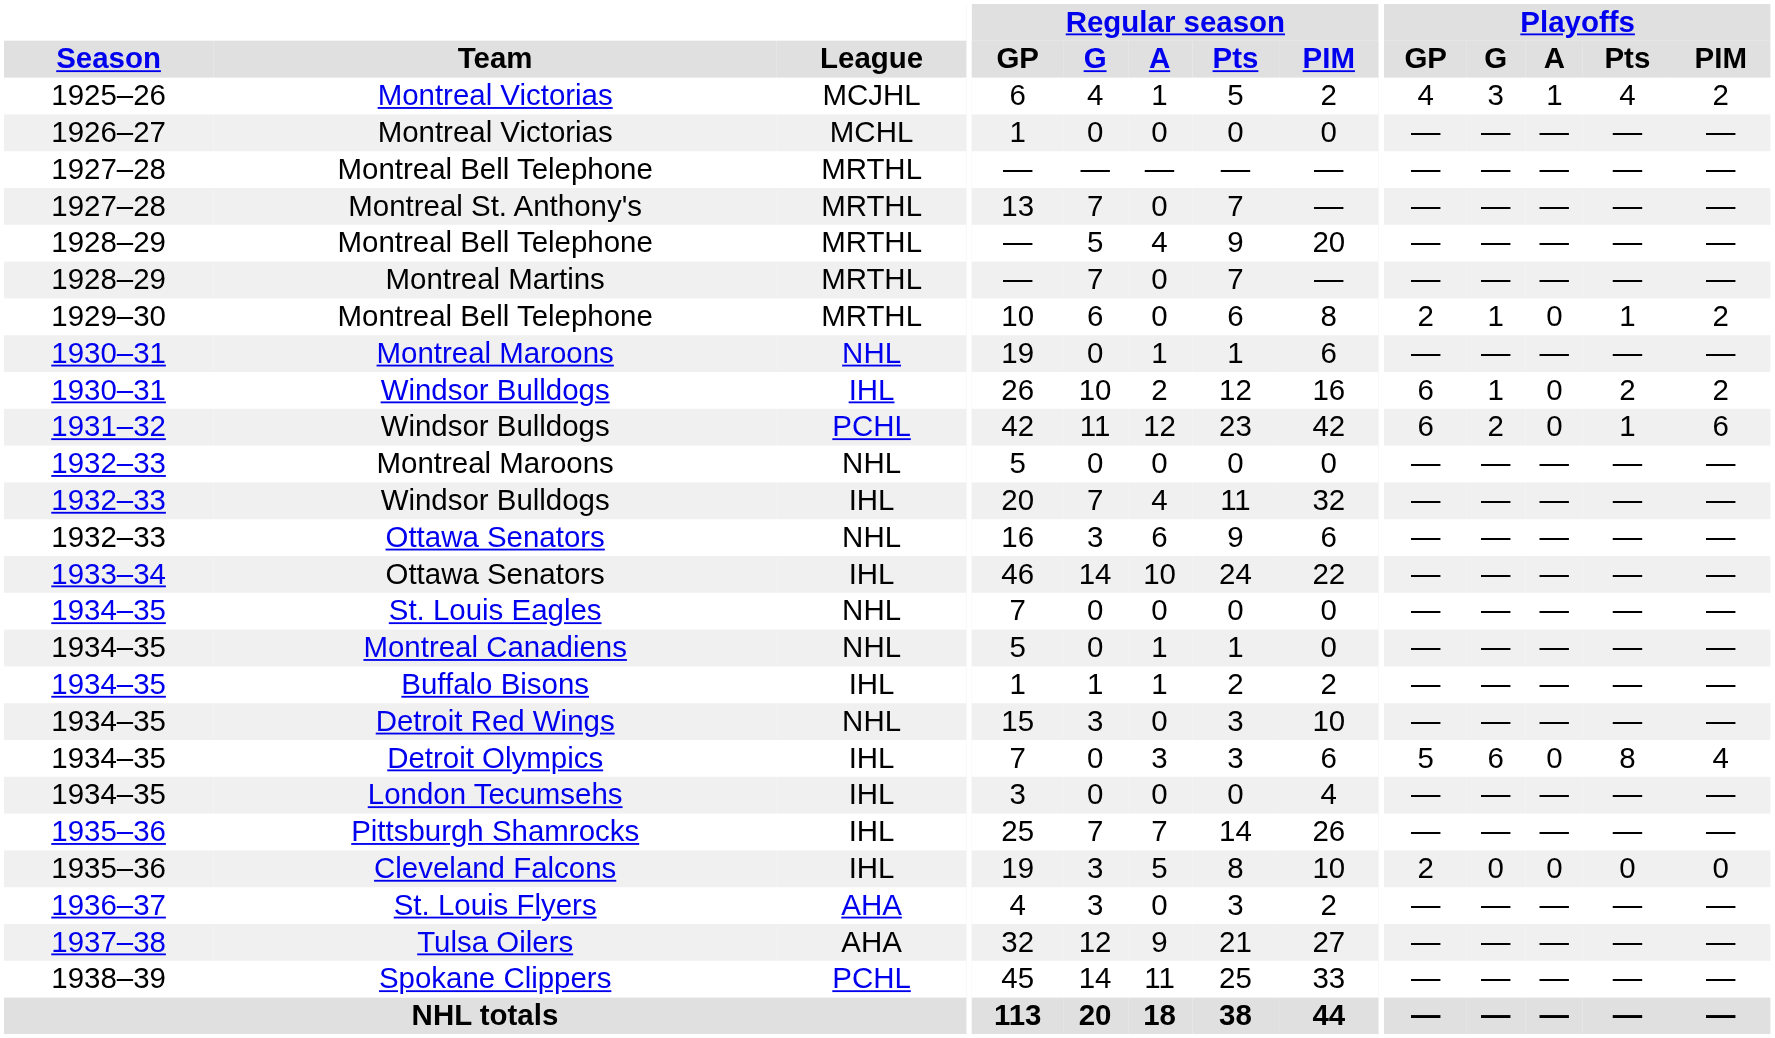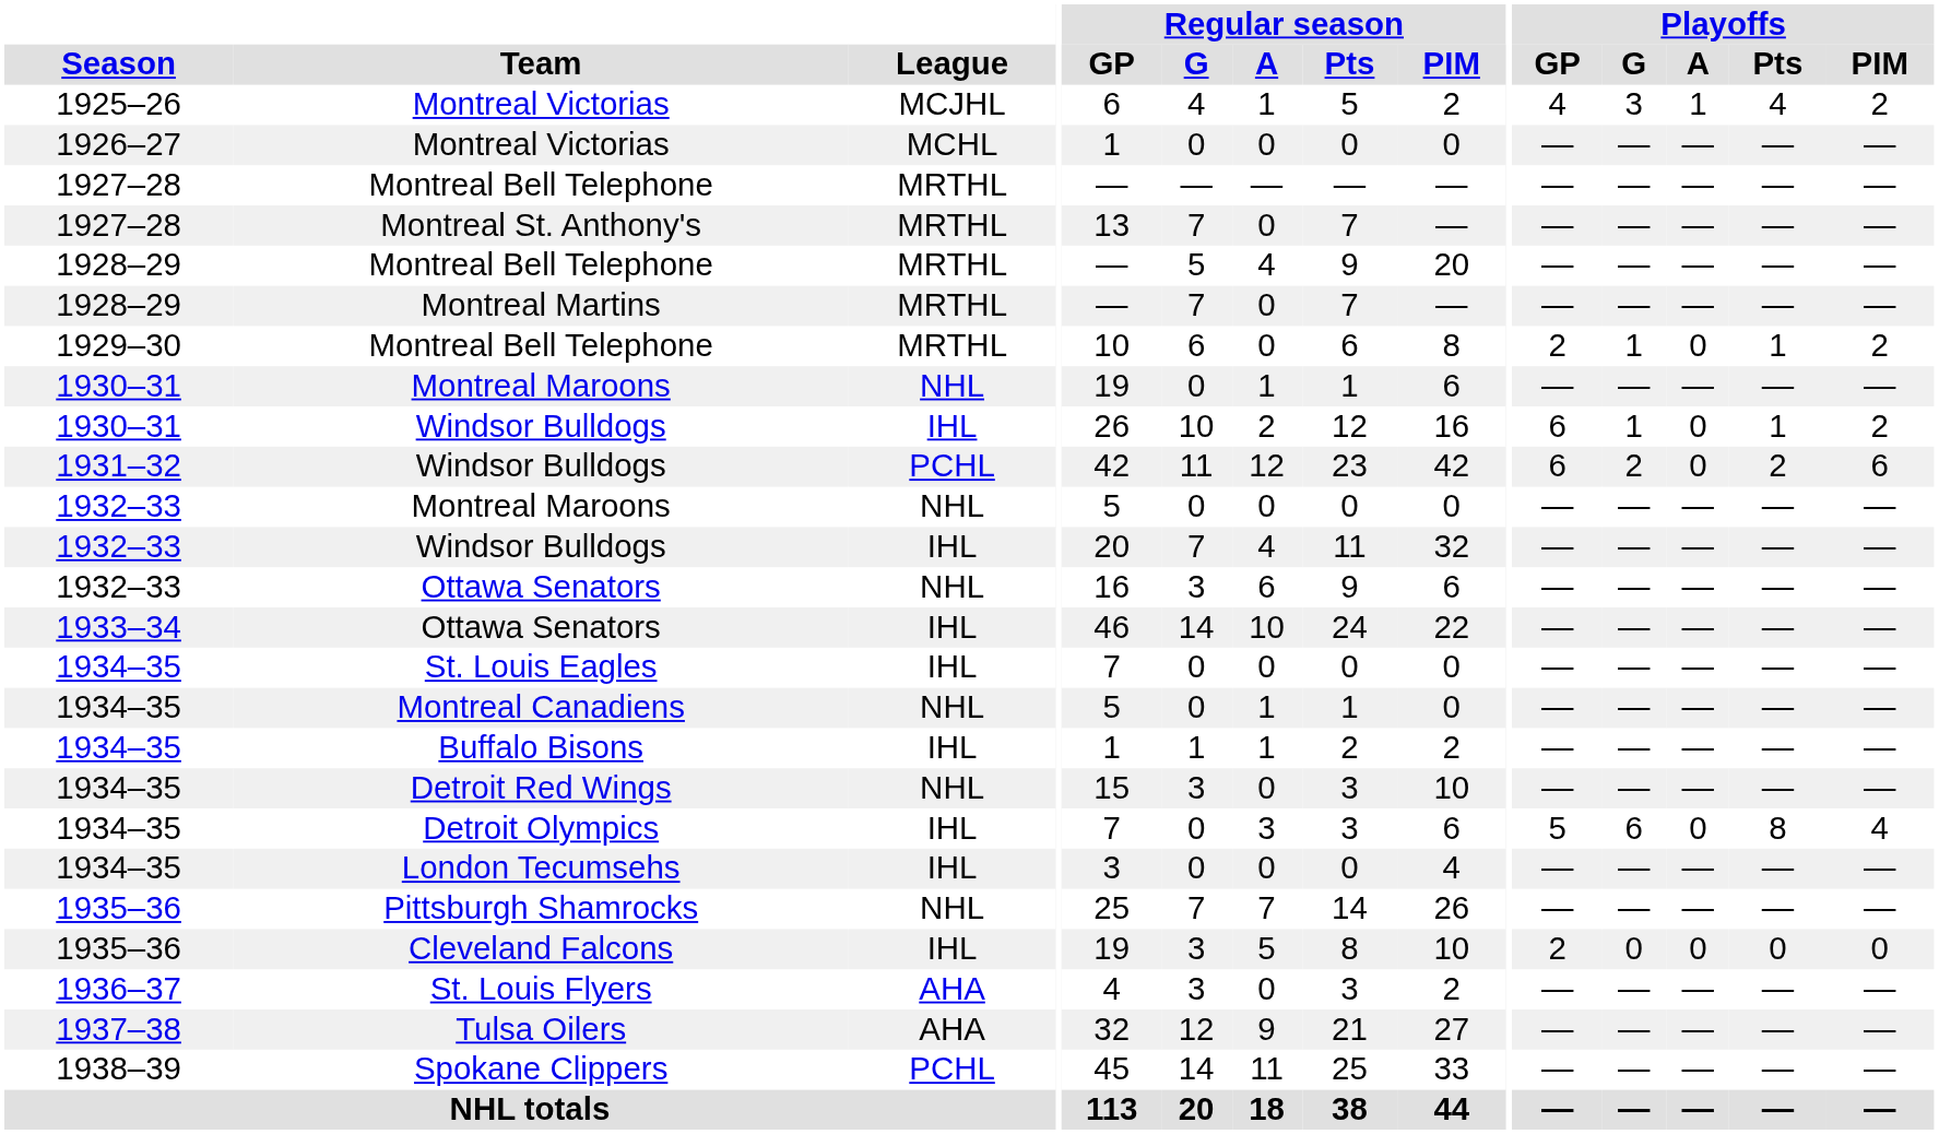1930–31 / Windsor Bulldogs | Playoffs / Pts: 2 -> 1
1931–32 / Windsor Bulldogs | Playoffs / Pts: 1 -> 2
St. Louis Eagles | League: NHL -> IHL
Pittsburgh Shamrocks | League: IHL -> NHL
